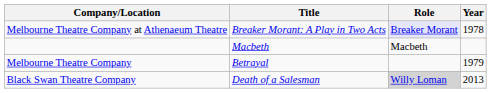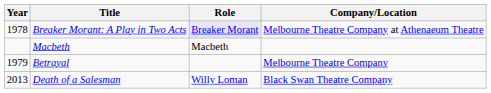columns swapped: Year <-> Company/Location
Death of a Salesman | Role: lightgrey background -> no background
